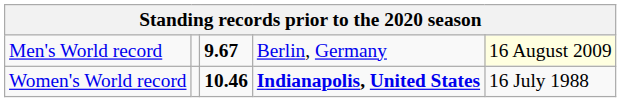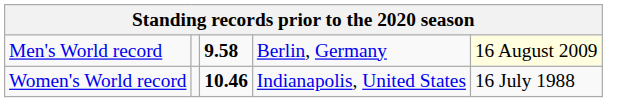Men's World record | column 3: 9.67 -> 9.58
Women's World record | column 4: bold -> normal
